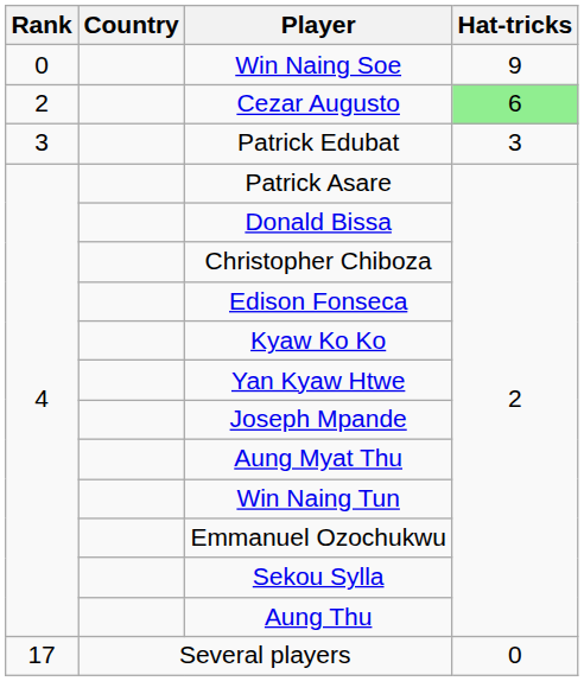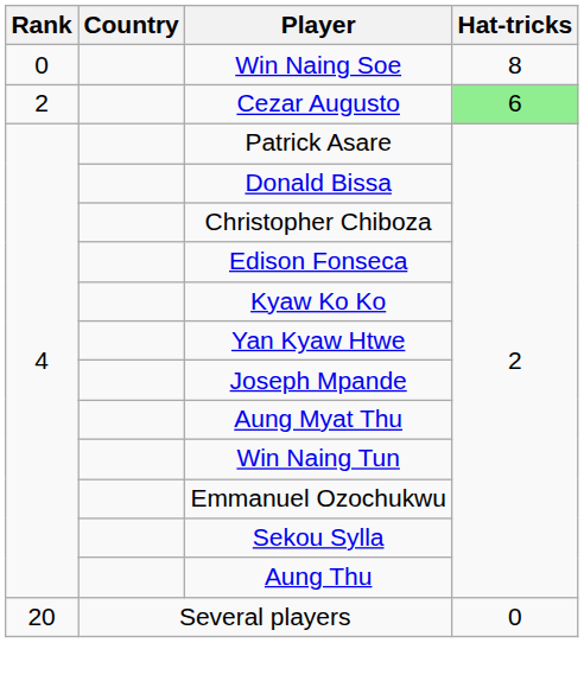Win Naing Soe | Hat-tricks: 9 -> 8
- row: 3 | Patrick Edubat | 3
Several players | Rank: 17 -> 20
